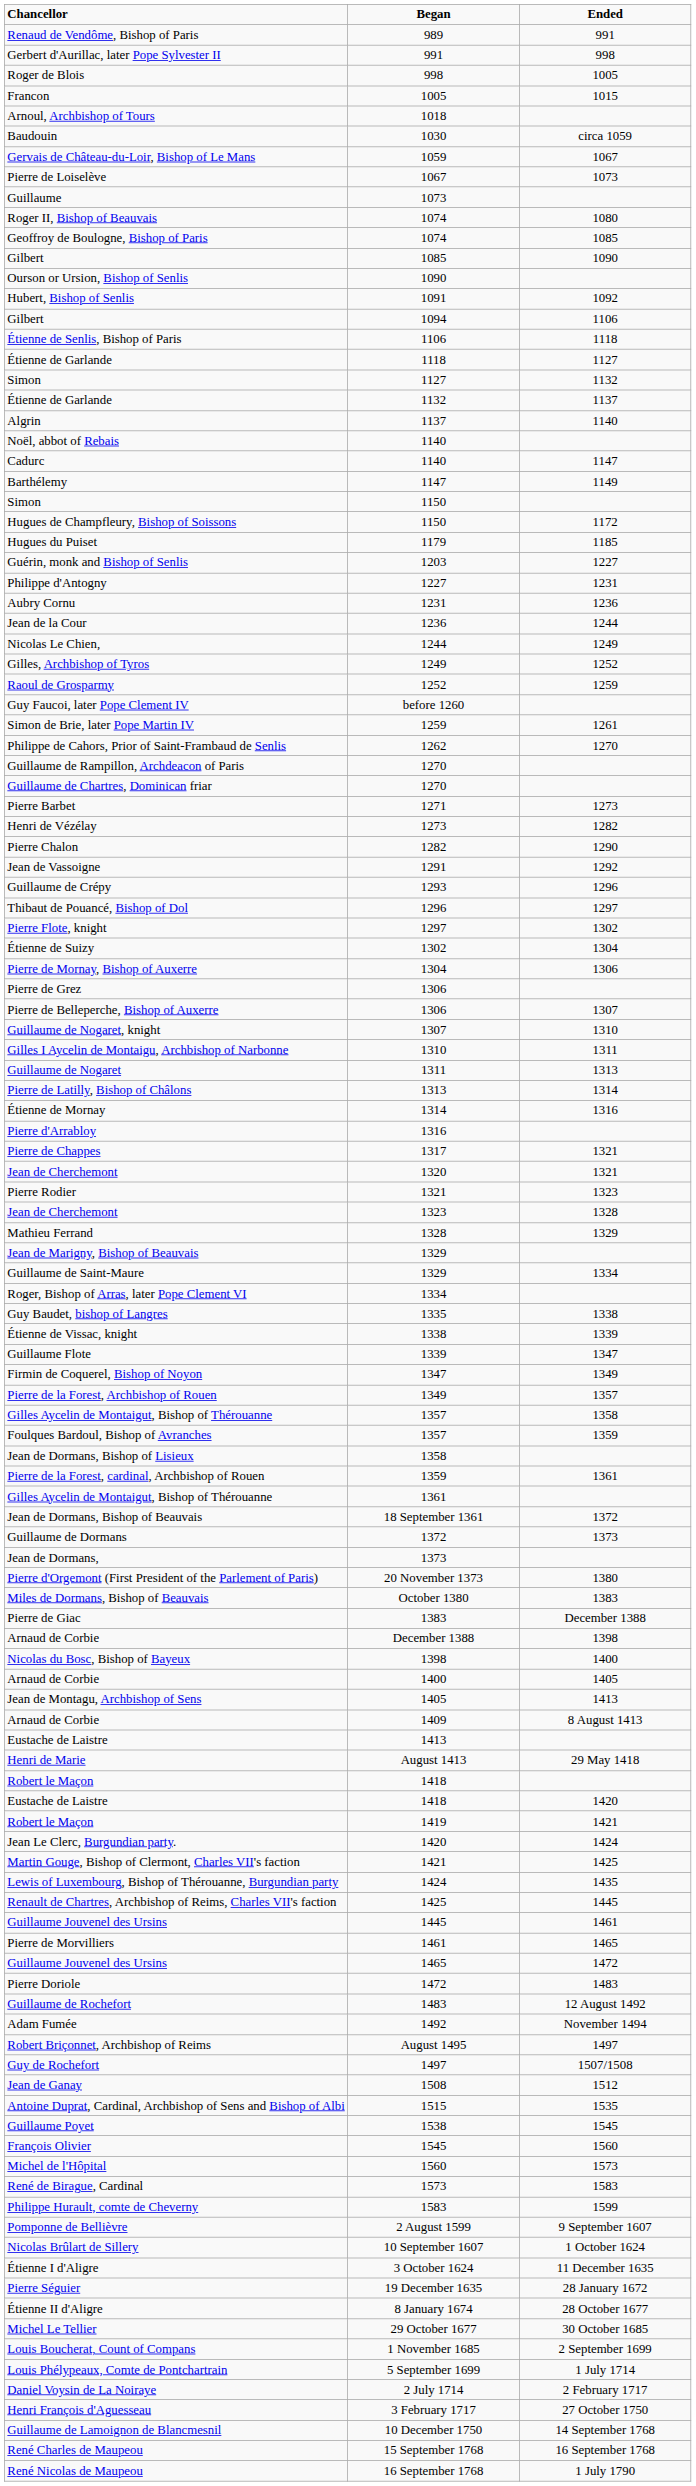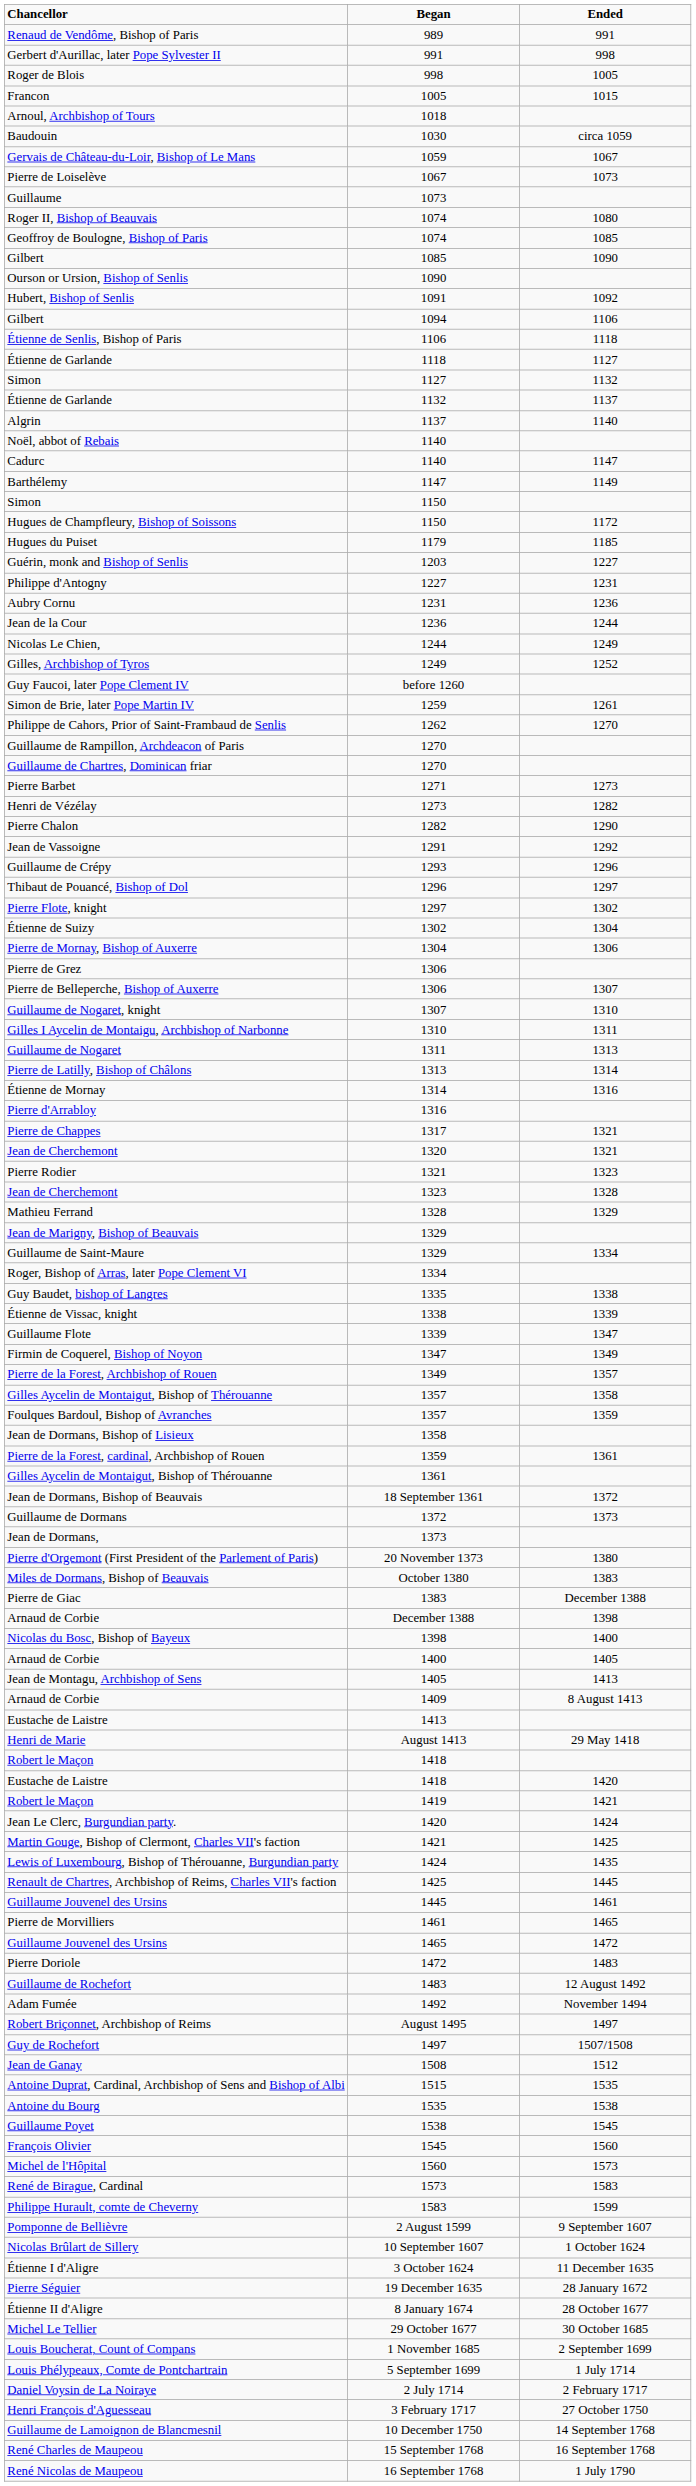- row: Raoul de Grosparmy | 1252 | 1259
+ row: Antoine du Bourg | 1535 | 1538
